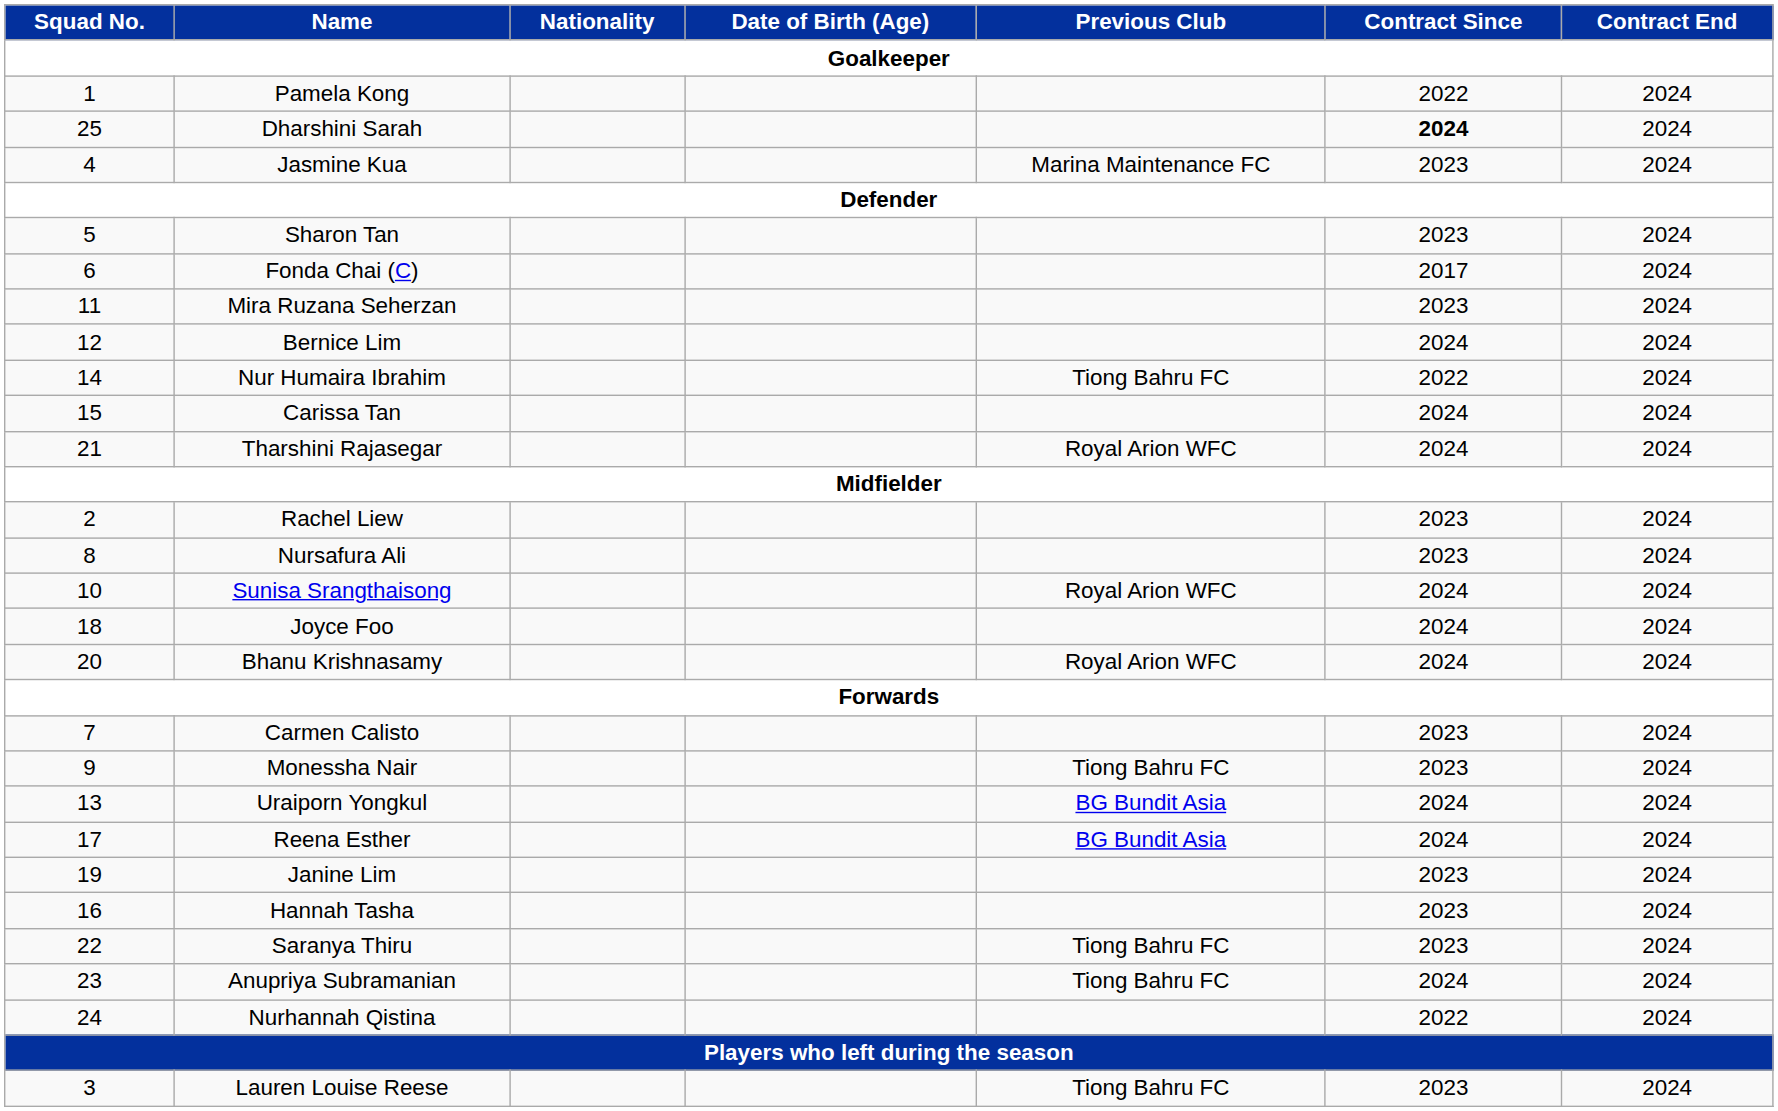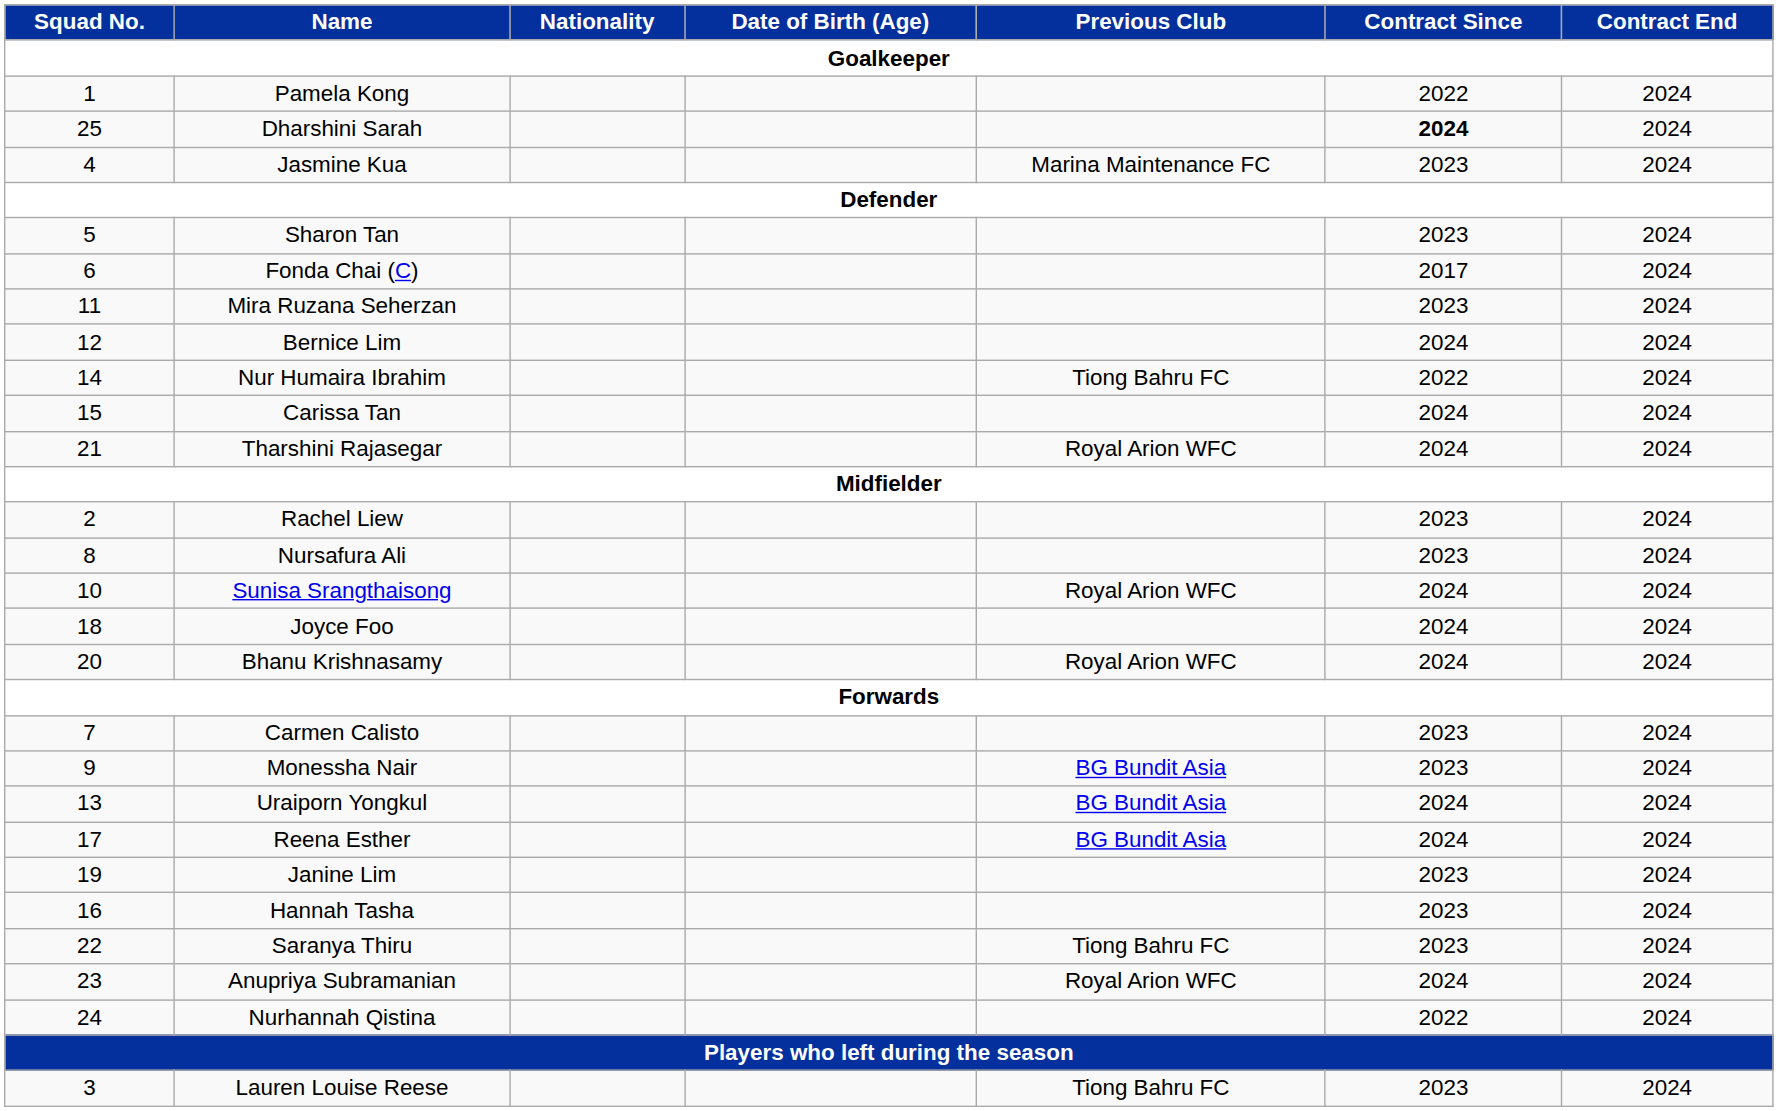Monessha Nair | Previous Club / Goalkeeper: Tiong Bahru FC -> BG Bundit Asia
Anupriya Subramanian | Previous Club / Goalkeeper: Tiong Bahru FC -> Royal Arion WFC
